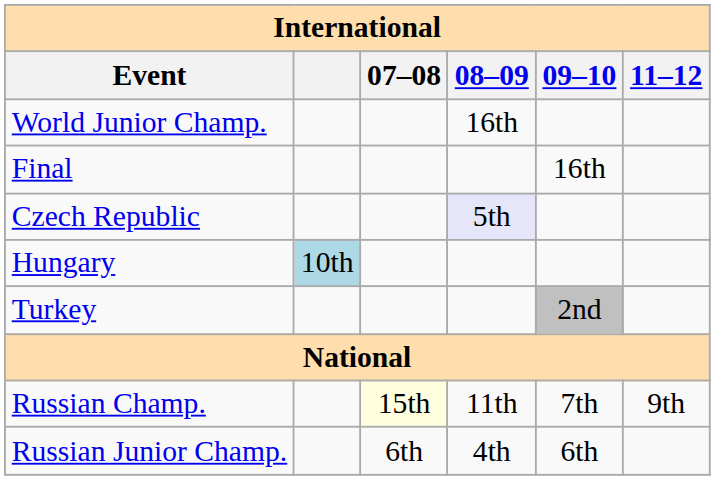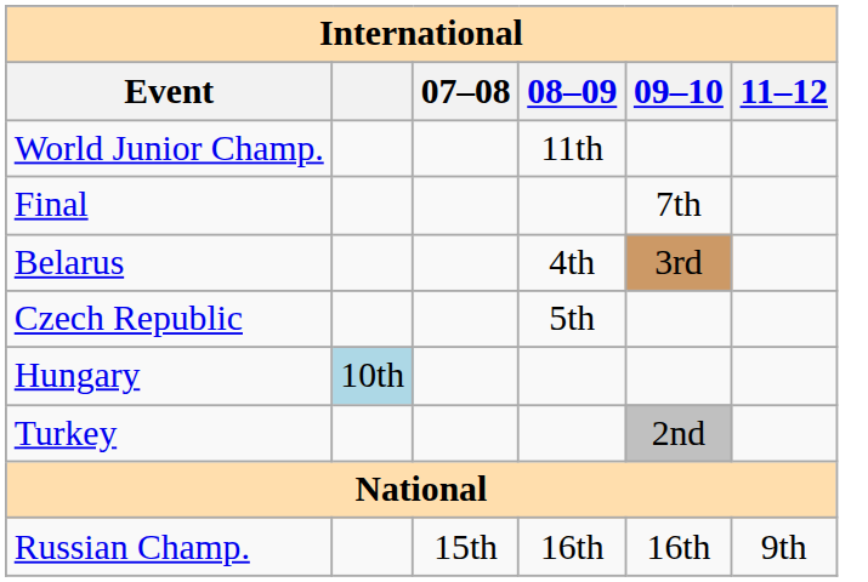World Junior Champ. | 08–09: 16th -> 11th
Final | 09–10: 16th -> 7th
+ row: Belarus | 4th | 3rd
Czech Republic | 08–09: lavender background -> no background
Russian Champ. | 07–08: lightyellow background -> no background
Russian Champ. | 08–09: 11th -> 16th
Russian Champ. | 09–10: 7th -> 16th
- row: Russian Junior Champ. | 6th | 4th | 6th
